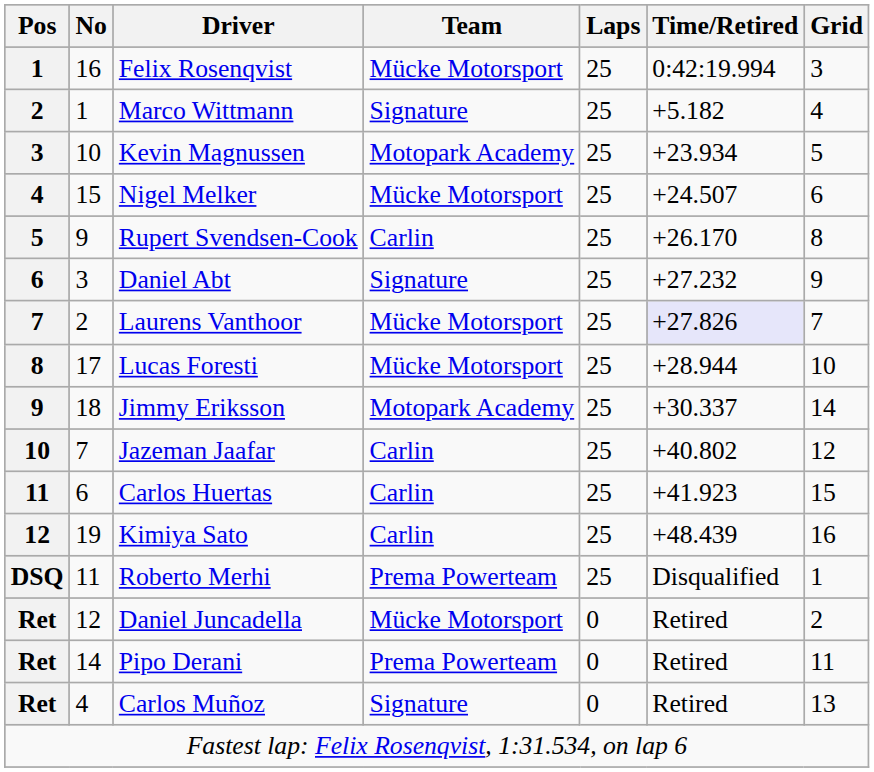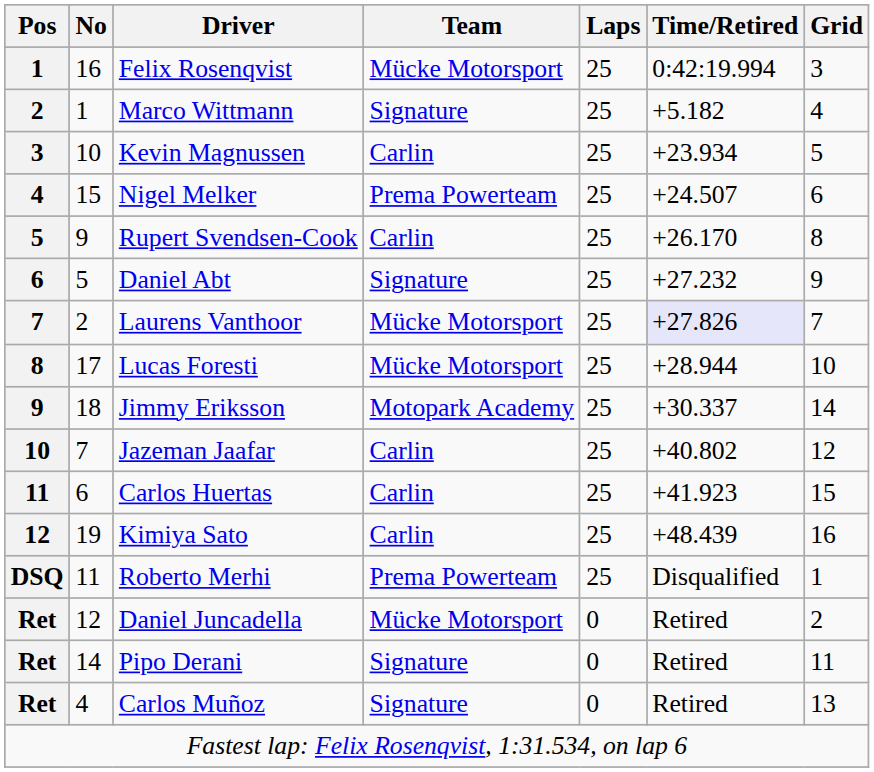Kevin Magnussen | Team: Motopark Academy -> Carlin
Nigel Melker | Team: Mücke Motorsport -> Prema Powerteam
Daniel Abt | No: 3 -> 5
Pipo Derani | Team: Prema Powerteam -> Signature
